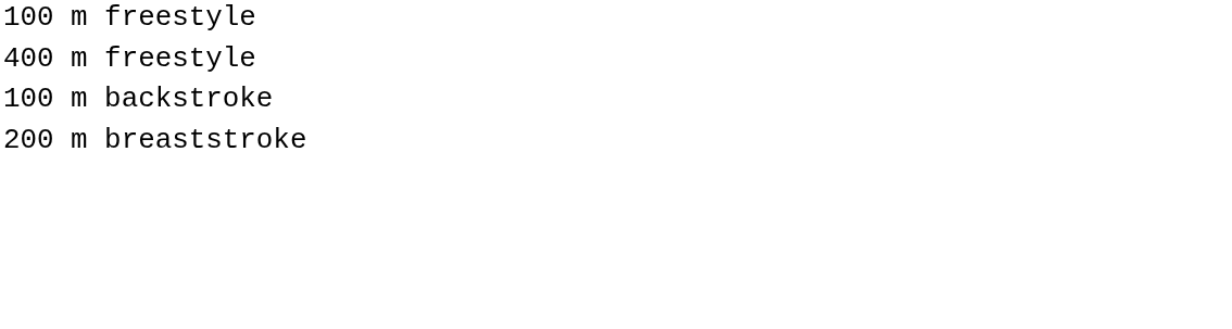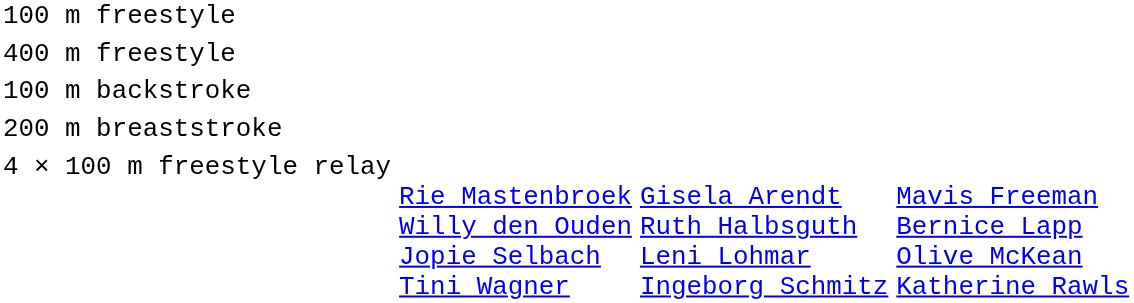+ row: 4 × 100 m freestyle relay | Rie Mastenbroek Willy den Ouden Jopie Selbach Tini Wagner | Gisela Arendt Ruth Halbsguth Leni Lohmar Ingeborg Schmitz | Mavis Freeman Bernice Lapp Olive McKean Katherine Rawls
